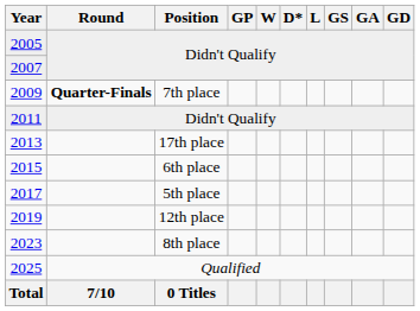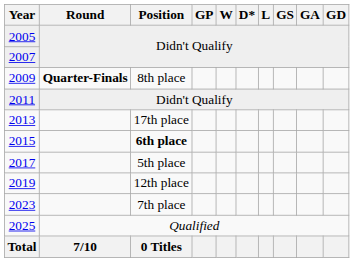2009 | Position: 7th place -> 8th place
2015 | Position: normal -> bold
2023 | Position: 8th place -> 7th place
